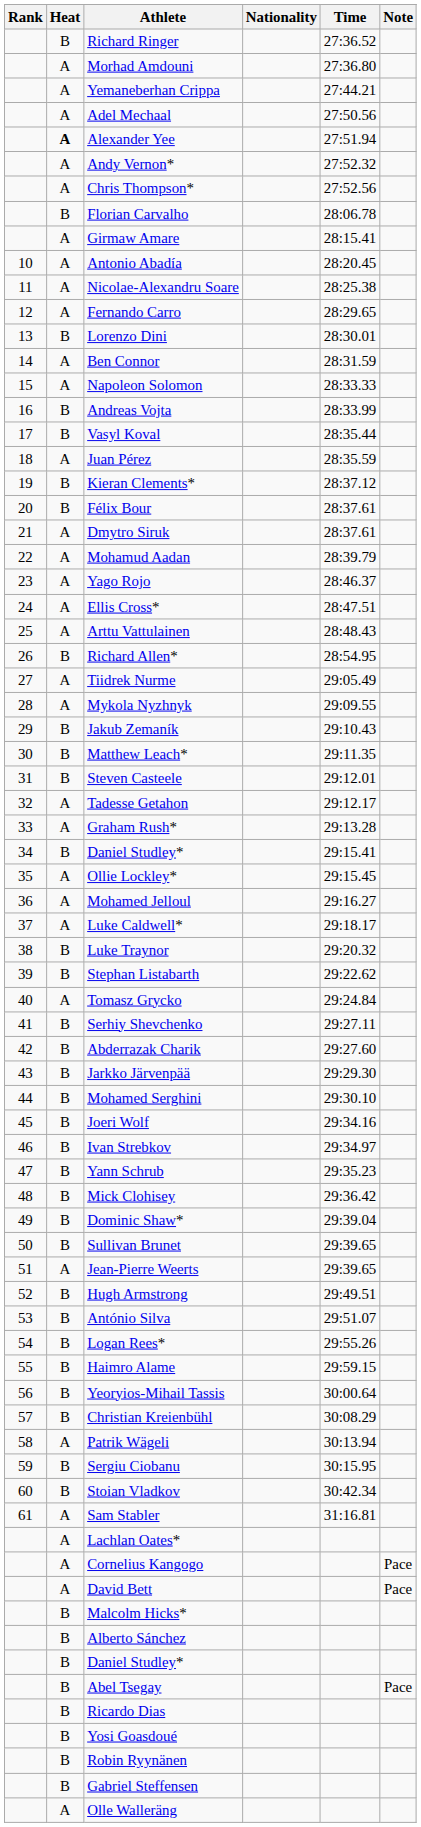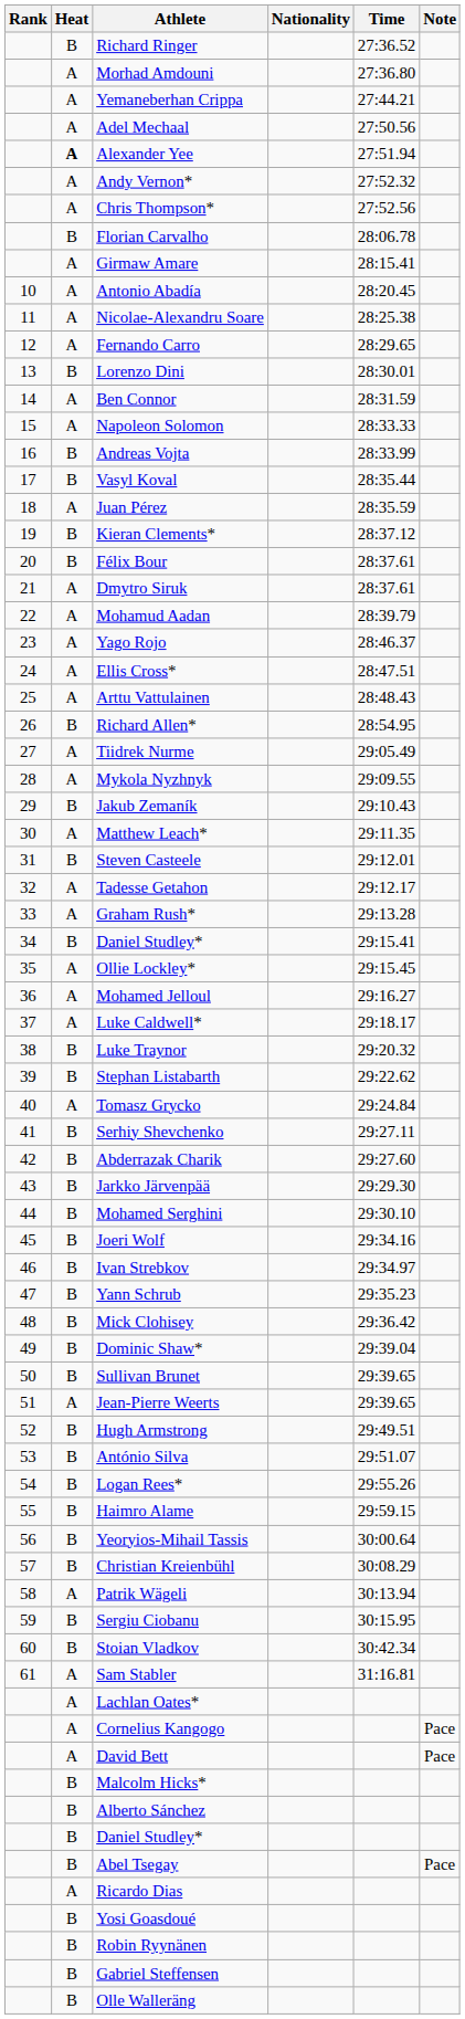Matthew Leach* | Heat: B -> A
Ricardo Dias | Heat: B -> A
Olle Walleräng | Heat: A -> B
